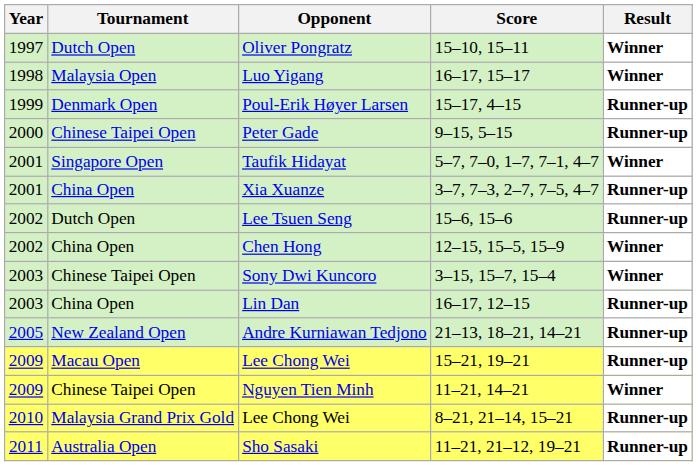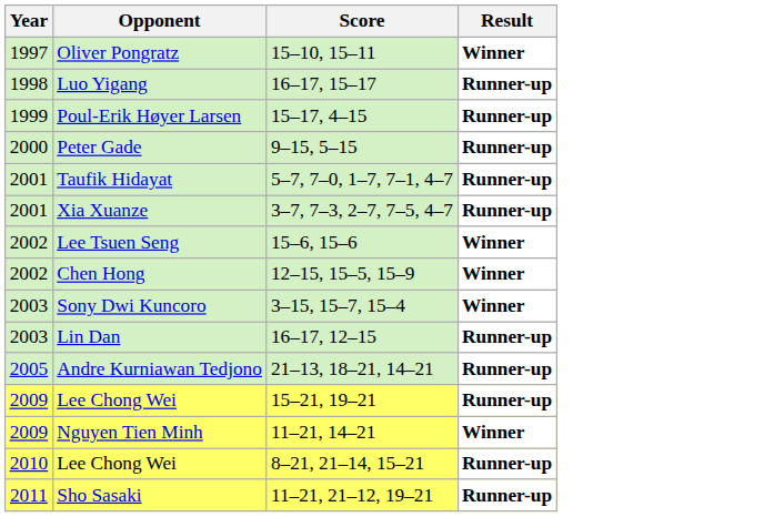- column: Tournament | Dutch Open | Malaysia Open | Denmark Open | Chinese Taipei Open | Singapore Open | China Open | Dutch Open | China Open | Chinese Taipei Open | China Open | New Zealand Open | Macau Open | Chinese Taipei Open | Malaysia Grand Prix Gold | Australia Open
Luo Yigang | Result: Winner -> Runner-up
Taufik Hidayat | Result: Winner -> Runner-up
Lee Tsuen Seng | Result: Runner-up -> Winner
